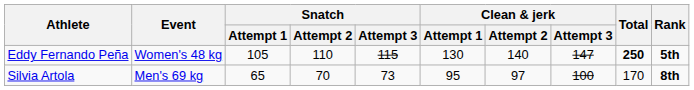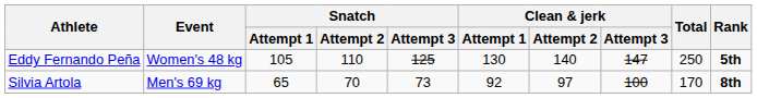Eddy Fernando Peña | Snatch / Attempt 3: 115 -> 125
Eddy Fernando Peña | Total: bold -> normal
Silvia Artola | Clean & jerk / Attempt 1: 95 -> 92
